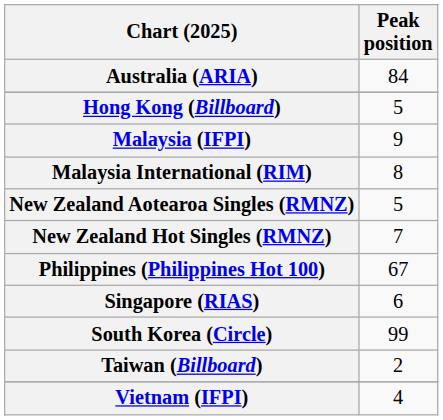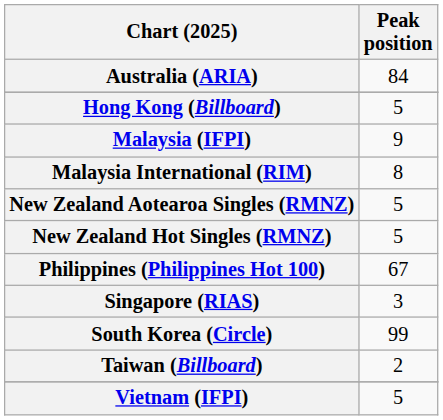New Zealand Hot Singles (RMNZ) | Peak position: 7 -> 5
Singapore (RIAS) | Peak position: 6 -> 3
Vietnam (IFPI) | Peak position: 4 -> 5
